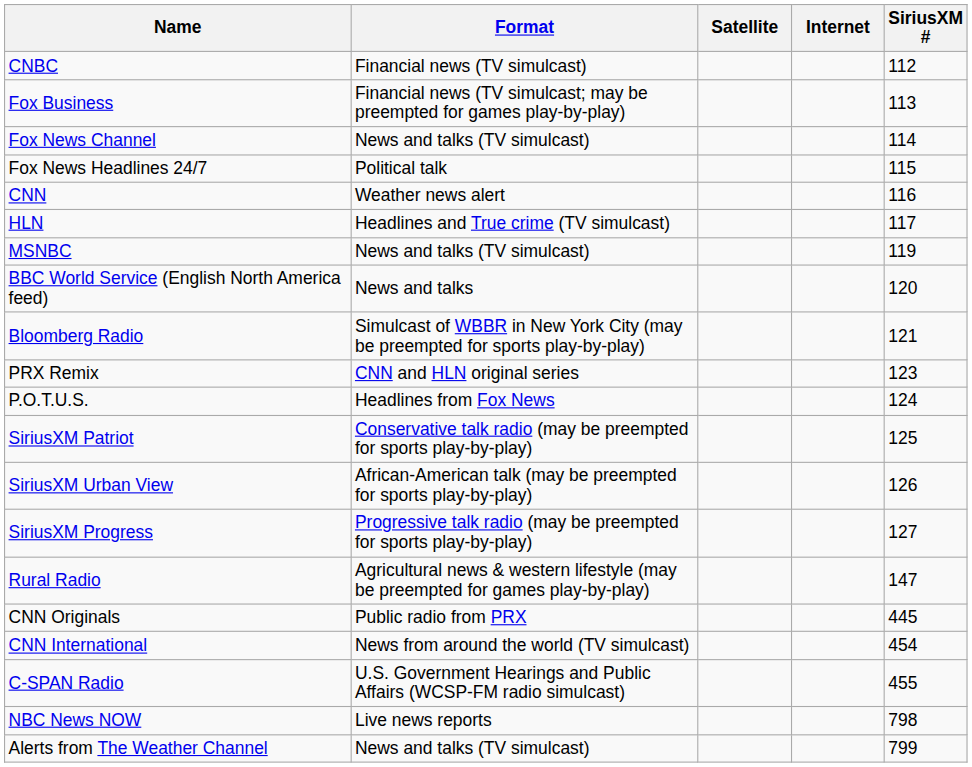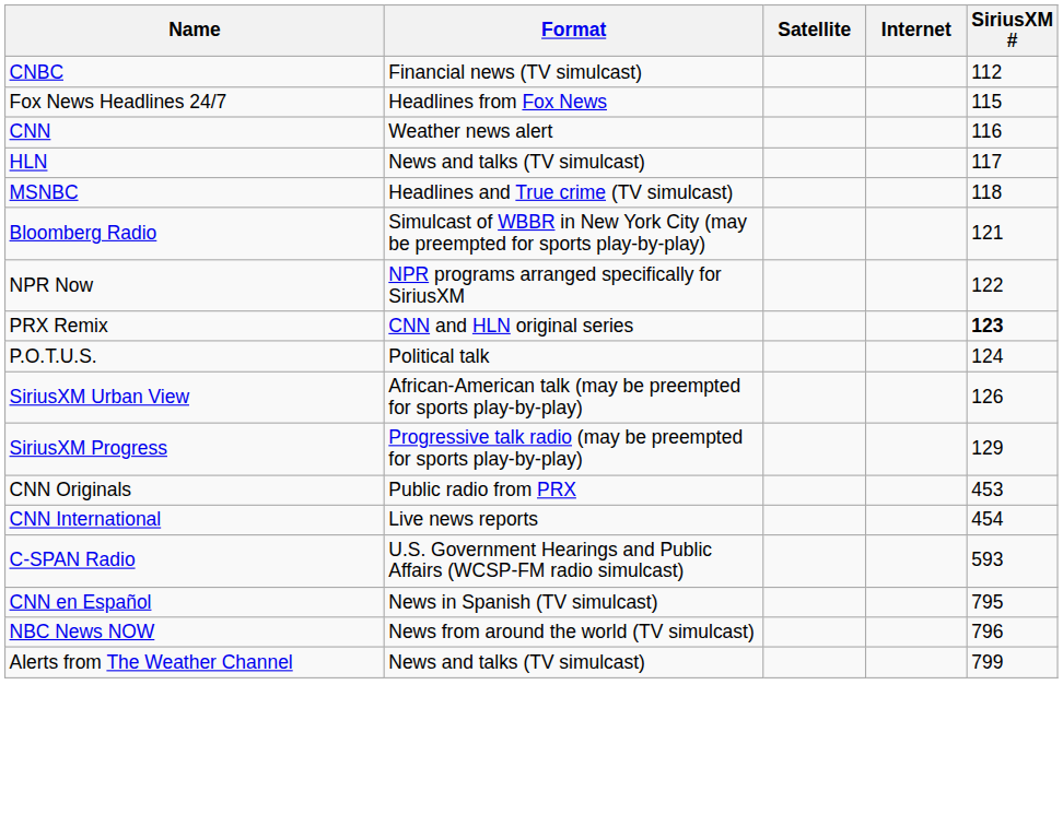- row: Fox Business | Financial news (TV simulcast; may be preempted for games play-by-play) | 113
- row: Fox News Channel | News and talks (TV simulcast) | 114
Fox News Headlines 24/7 | Format: Political talk -> Headlines from Fox News
HLN | Format: Headlines and True crime (TV simulcast) -> News and talks (TV simulcast)
MSNBC | Format: News and talks (TV simulcast) -> Headlines and True crime (TV simulcast)
MSNBC | SiriusXM #: 119 -> 118
- row: BBC World Service (English North America feed) | News and talks | 120
+ row: NPR Now | NPR programs arranged specifically for SiriusXM | 122
PRX Remix | SiriusXM #: normal -> bold
P.O.T.U.S. | Format: Headlines from Fox News -> Political talk
- row: SiriusXM Patriot | Conservative talk radio (may be preempted for sports play-by-play) | 125
SiriusXM Progress | SiriusXM #: 127 -> 129
- row: Rural Radio | Agricultural news & western lifestyle (may be preempted for games play-by-play) | 147
CNN Originals | SiriusXM #: 445 -> 453
CNN International | Format: News from around the world (TV simulcast) -> Live news reports
C-SPAN Radio | SiriusXM #: 455 -> 593
+ row: CNN en Español | News in Spanish (TV simulcast) | 795
NBC News NOW | Format: Live news reports -> News from around the world (TV simulcast)
NBC News NOW | SiriusXM #: 798 -> 796
